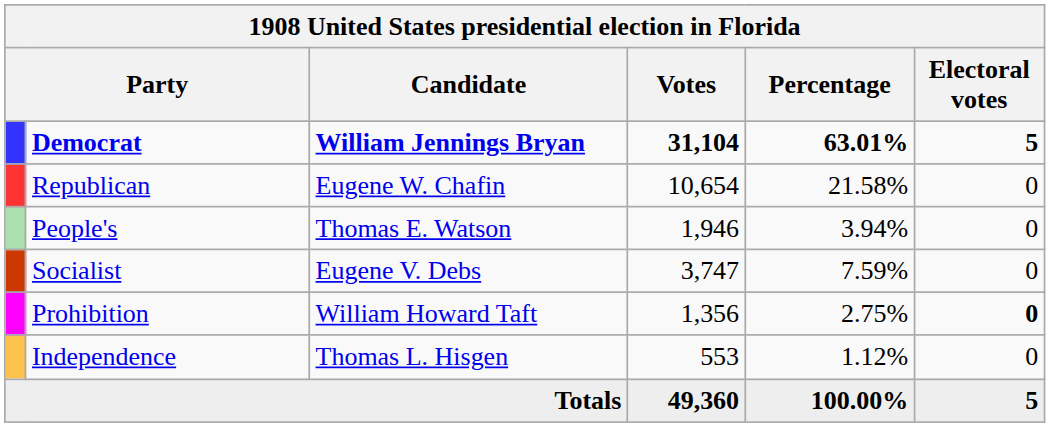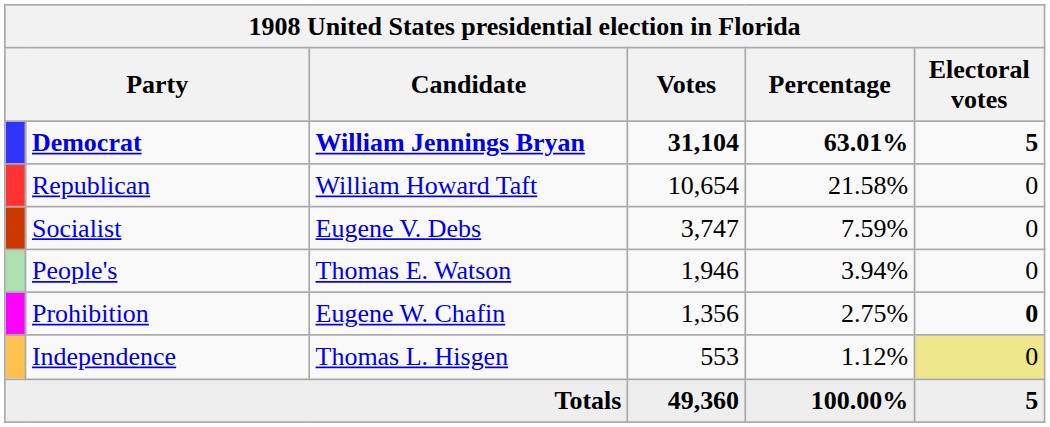Republican | Candidate: Eugene W. Chafin -> William Howard Taft
rows swapped: Socialist <-> People's
Prohibition | Candidate: William Howard Taft -> Eugene W. Chafin
Independence | Electoral votes: no background -> khaki background
